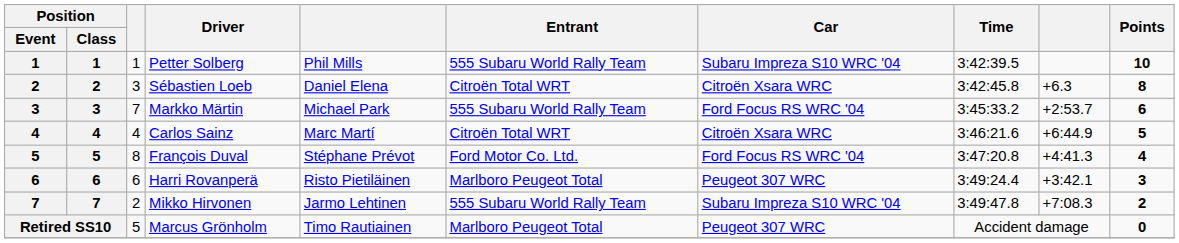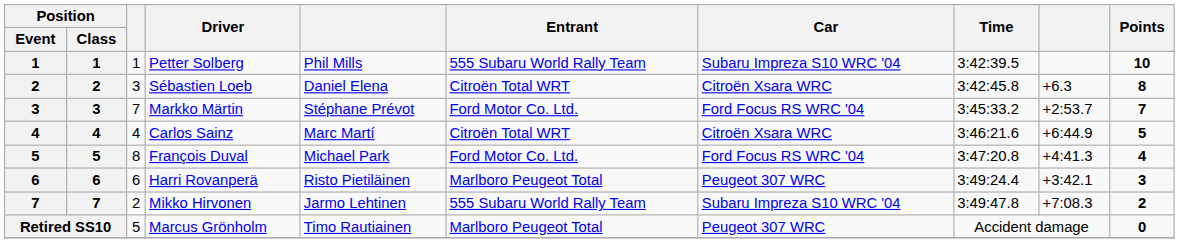Markko Märtin | column 5: Michael Park -> Stéphane Prévot
Markko Märtin | Entrant: 555 Subaru World Rally Team -> Ford Motor Co. Ltd.
Markko Märtin | Points: 6 -> 7
François Duval | column 5: Stéphane Prévot -> Michael Park
